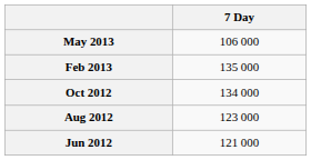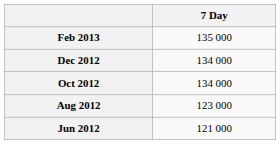- row: May 2013 | 106 000
+ row: Dec 2012 | 134 000
